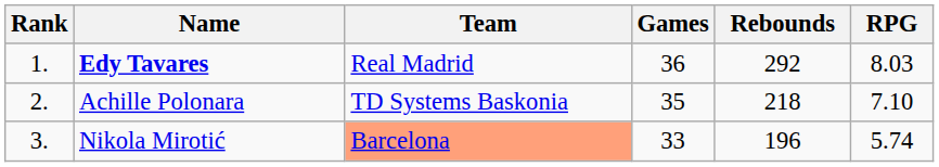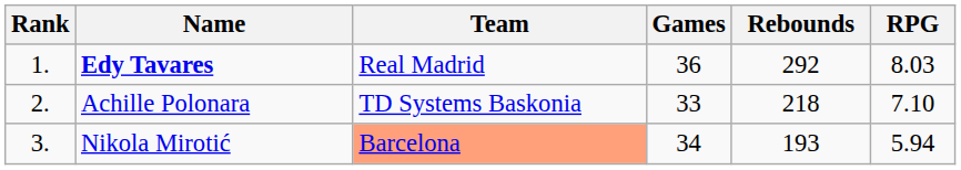Achille Polonara | Games: 35 -> 33
Nikola Mirotić | Games: 33 -> 34
Nikola Mirotić | Rebounds: 196 -> 193
Nikola Mirotić | RPG: 5.74 -> 5.94
